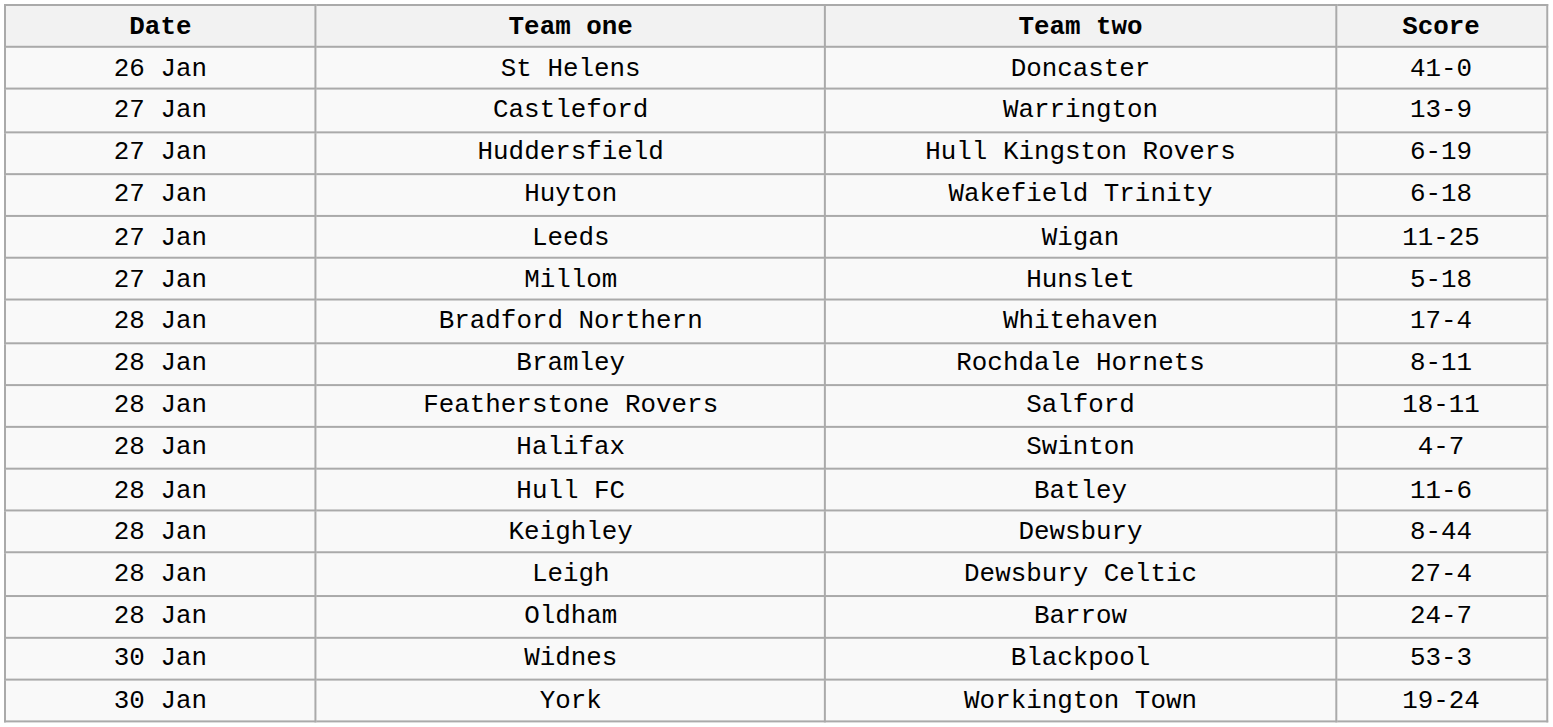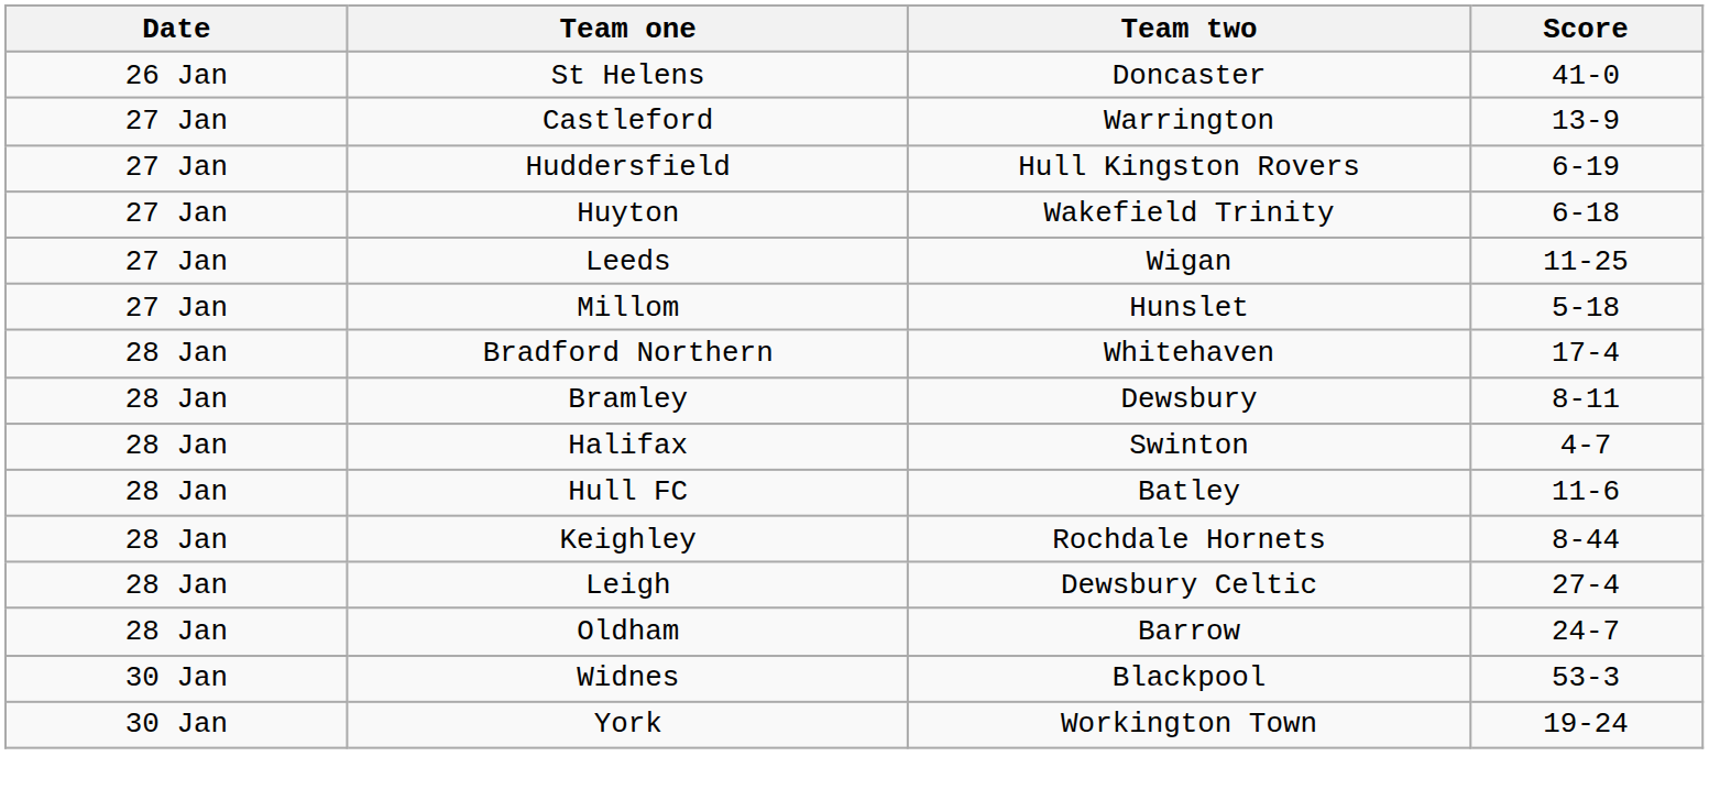Bramley | Team two: Rochdale Hornets -> Dewsbury
- row: 28 Jan | Featherstone Rovers | Salford | 18-11
Keighley | Team two: Dewsbury -> Rochdale Hornets
